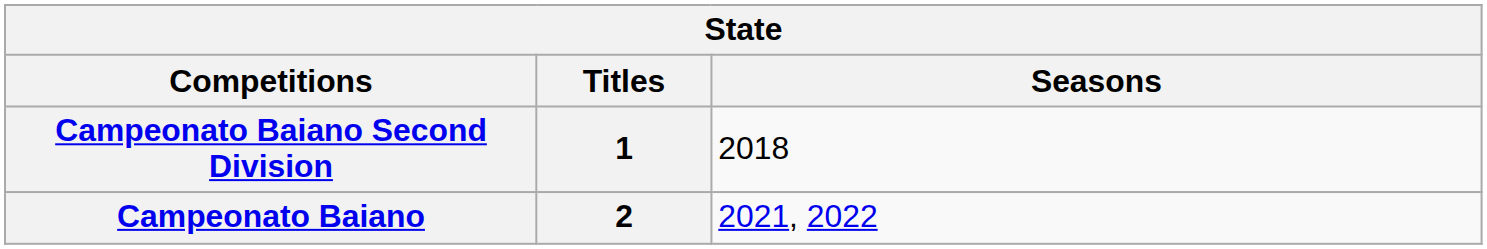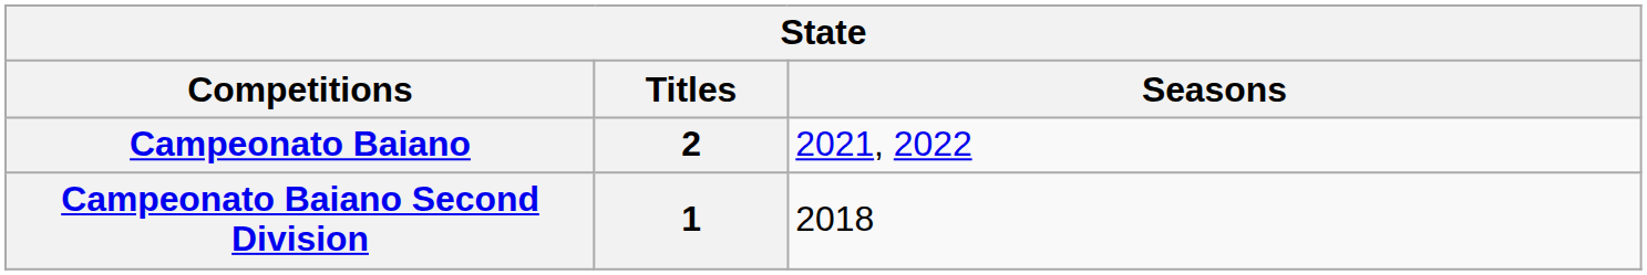rows swapped: Campeonato Baiano <-> Campeonato Baiano Second Division
